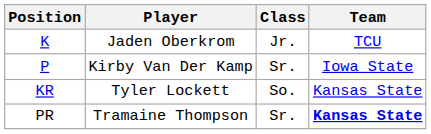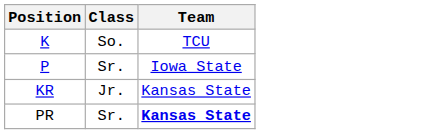- column: Player | Jaden Oberkrom | Kirby Van Der Kamp | Tyler Lockett | Tramaine Thompson
K | Class: Jr. -> So.
KR | Class: So. -> Jr.
